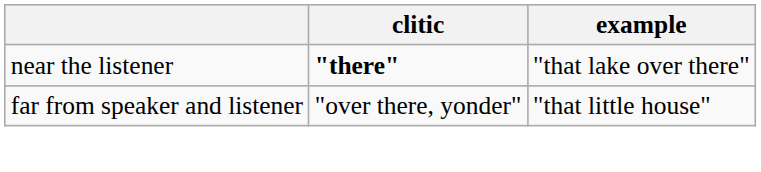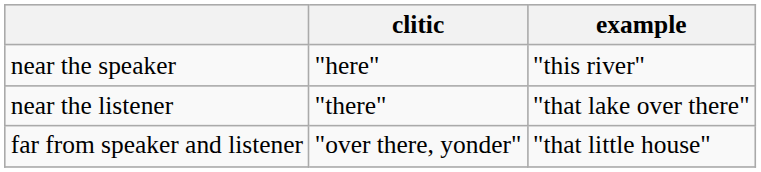+ row: near the speaker | "here" | "this river"
near the listener | clitic: bold -> normal
